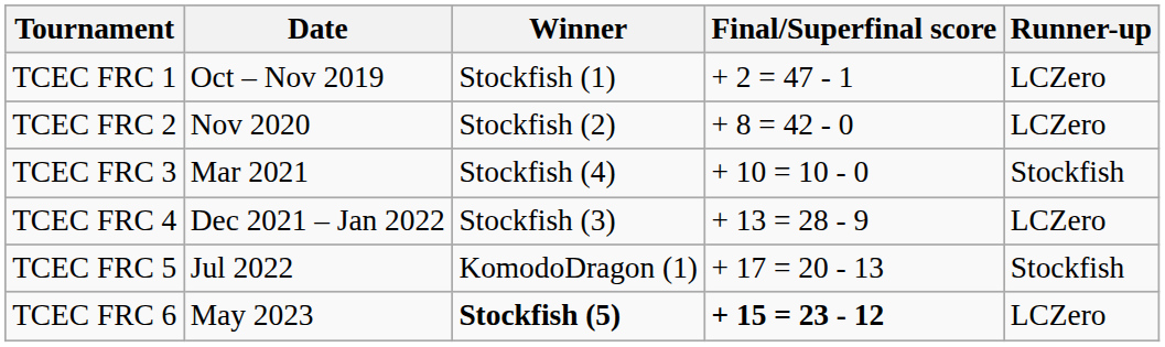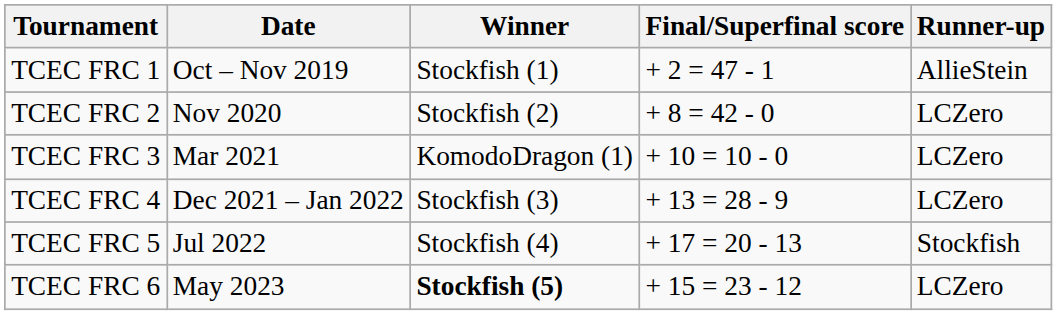TCEC FRC 1 | Runner-up: LCZero -> AllieStein
TCEC FRC 3 | Winner: Stockfish (4) -> KomodoDragon (1)
TCEC FRC 3 | Runner-up: Stockfish -> LCZero
TCEC FRC 5 | Winner: KomodoDragon (1) -> Stockfish (4)
TCEC FRC 6 | Final/Superfinal score: bold -> normal
